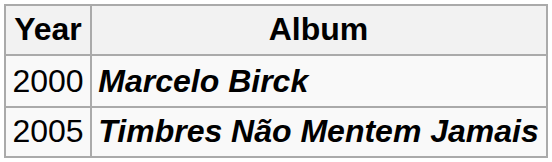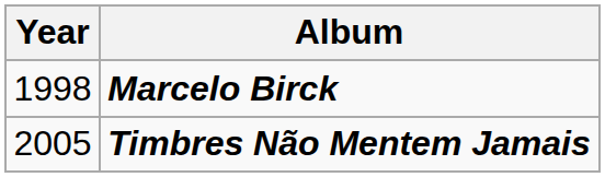Marcelo Birck | Year: 2000 -> 1998
